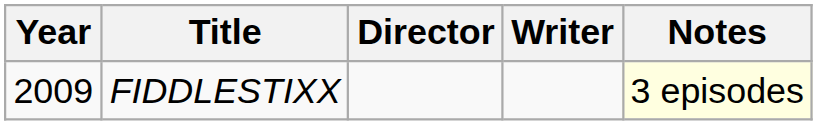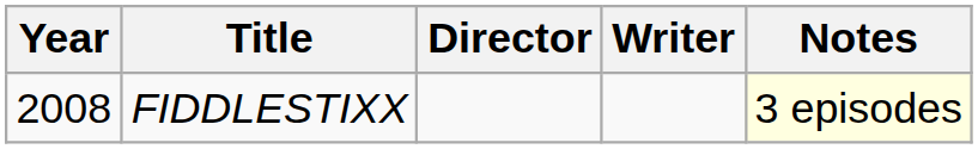FIDDLESTIXX | Year: 2009 -> 2008
